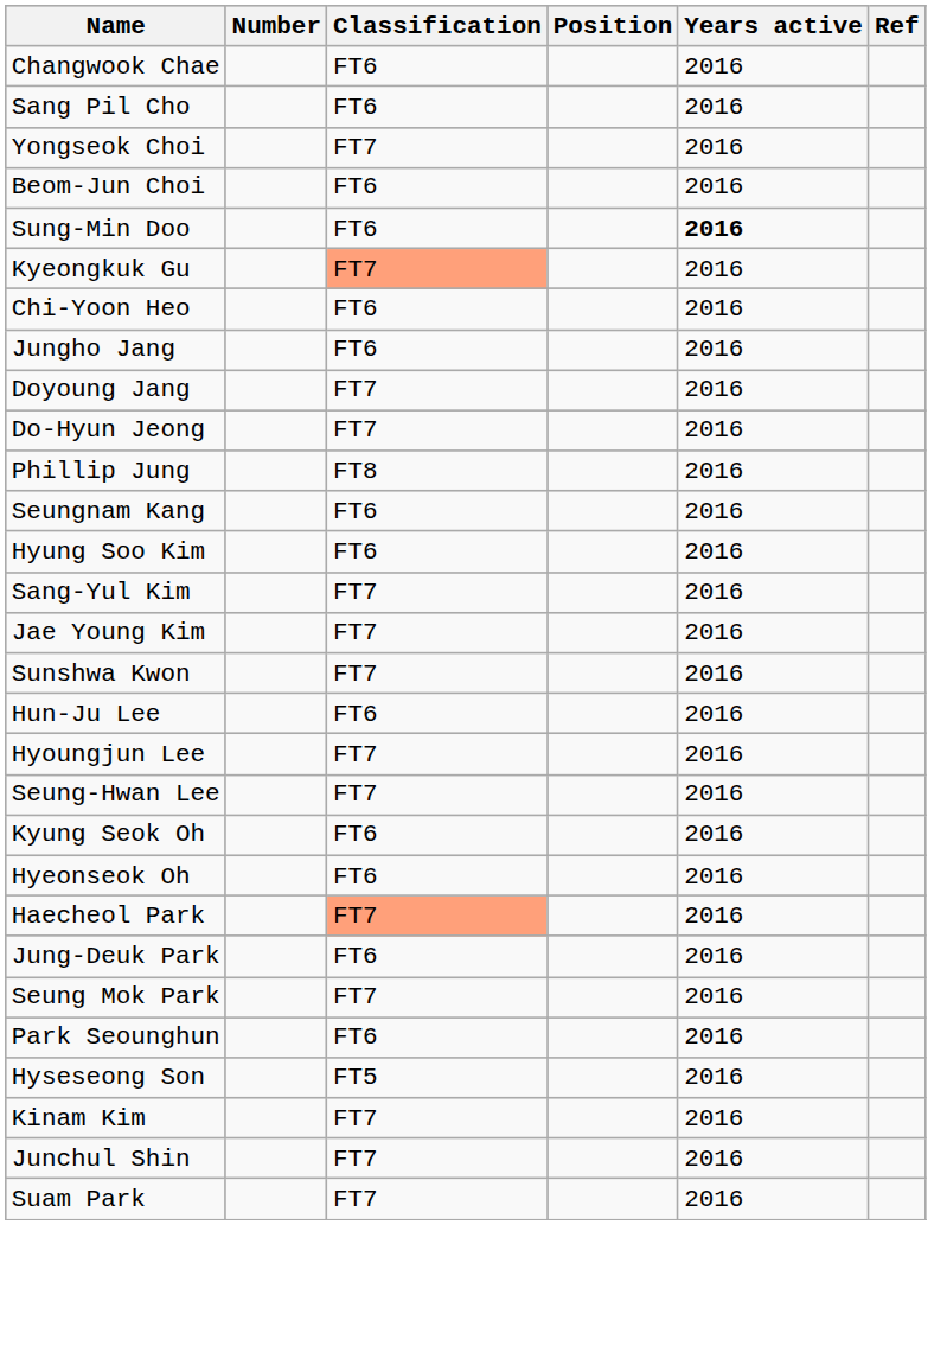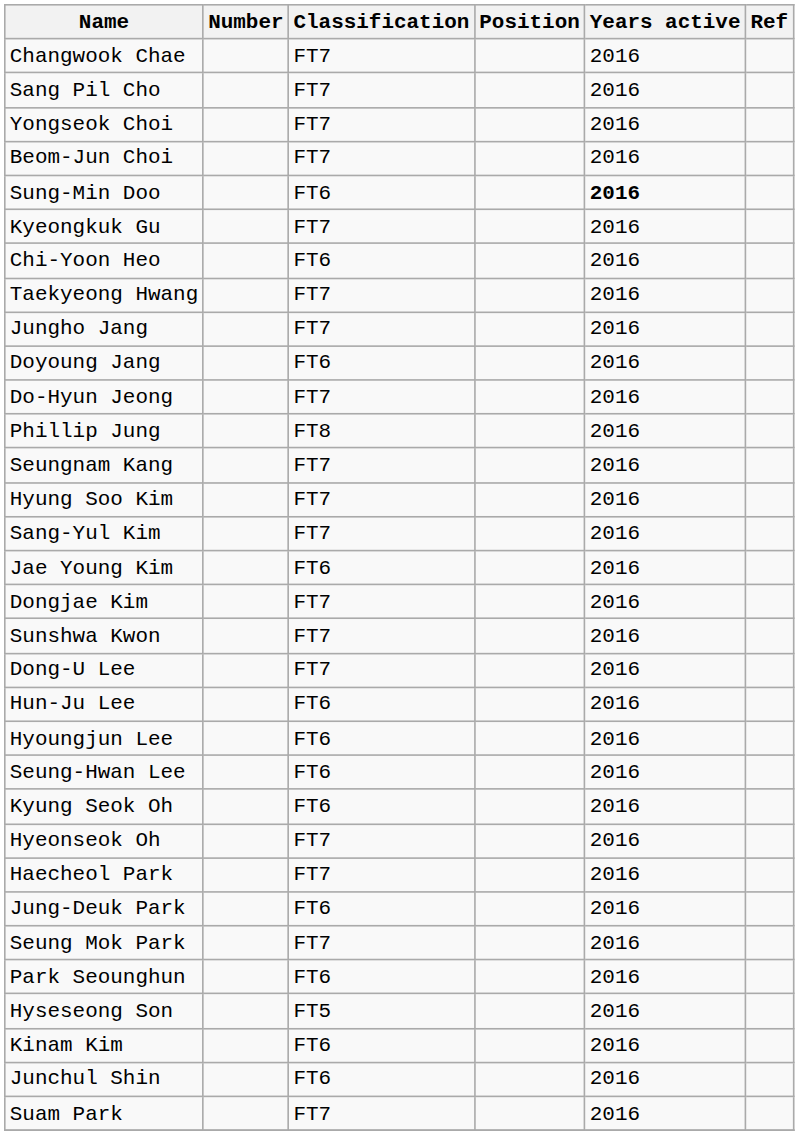Changwook Chae | Classification: FT6 -> FT7
Sang Pil Cho | Classification: FT6 -> FT7
Beom-Jun Choi | Classification: FT6 -> FT7
Kyeongkuk Gu | Classification: lightsalmon background -> no background
+ row: Taekyeong Hwang | FT7 | 2016
Jungho Jang | Classification: FT6 -> FT7
Doyoung Jang | Classification: FT7 -> FT6
Seungnam Kang | Classification: FT6 -> FT7
Hyung Soo Kim | Classification: FT6 -> FT7
Jae Young Kim | Classification: FT7 -> FT6
+ row: Dongjae Kim | FT7 | 2016
+ row: Dong-U Lee | FT7 | 2016
Hyoungjun Lee | Classification: FT7 -> FT6
Seung-Hwan Lee | Classification: FT7 -> FT6
Hyeonseok Oh | Classification: FT6 -> FT7
Haecheol Park | Classification: lightsalmon background -> no background
Kinam Kim | Classification: FT7 -> FT6
Junchul Shin | Classification: FT7 -> FT6
